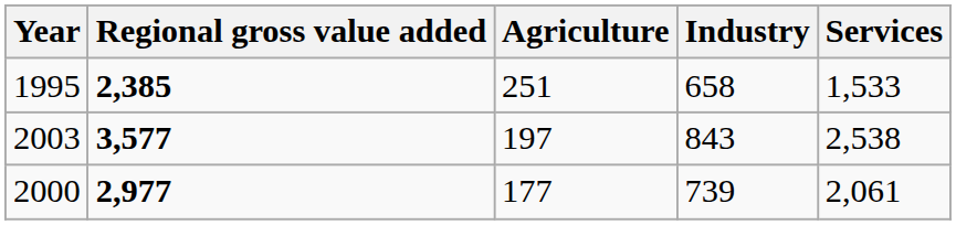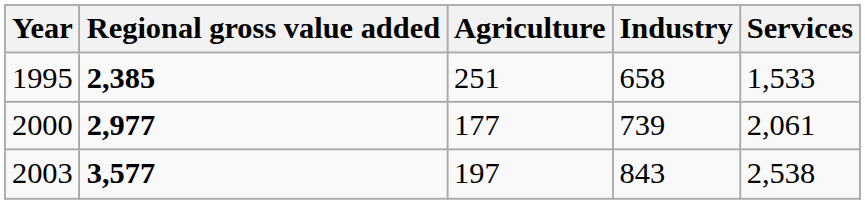rows swapped: 2000 <-> 2003
